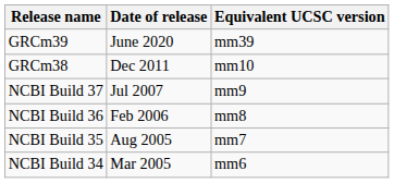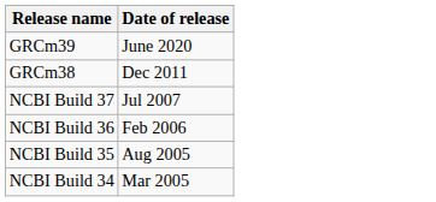- column: Equivalent UCSC version | mm39 | mm10 | mm9 | mm8 | mm7 | mm6
